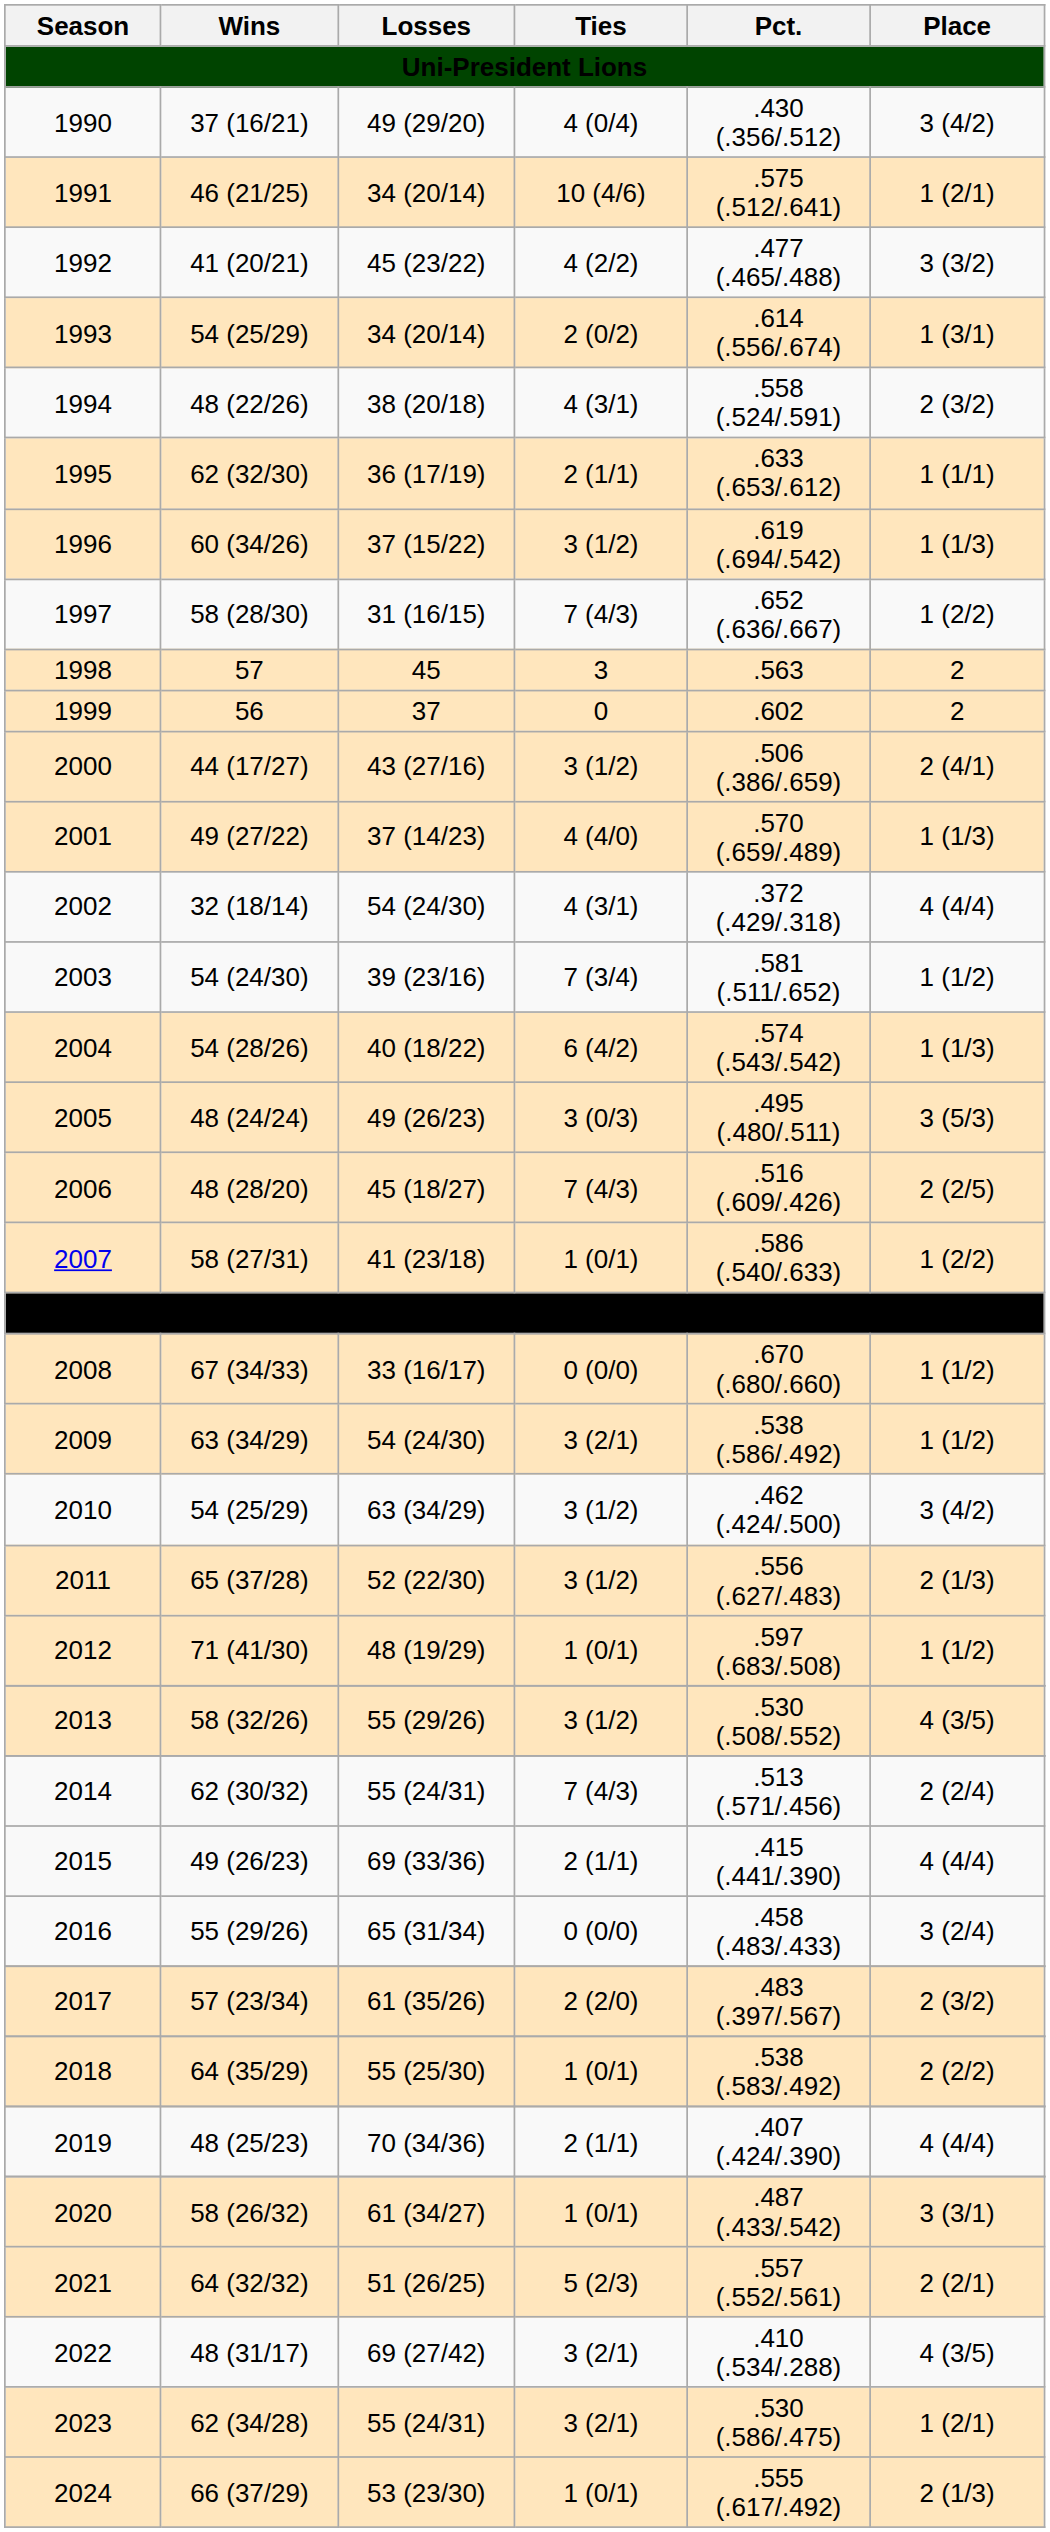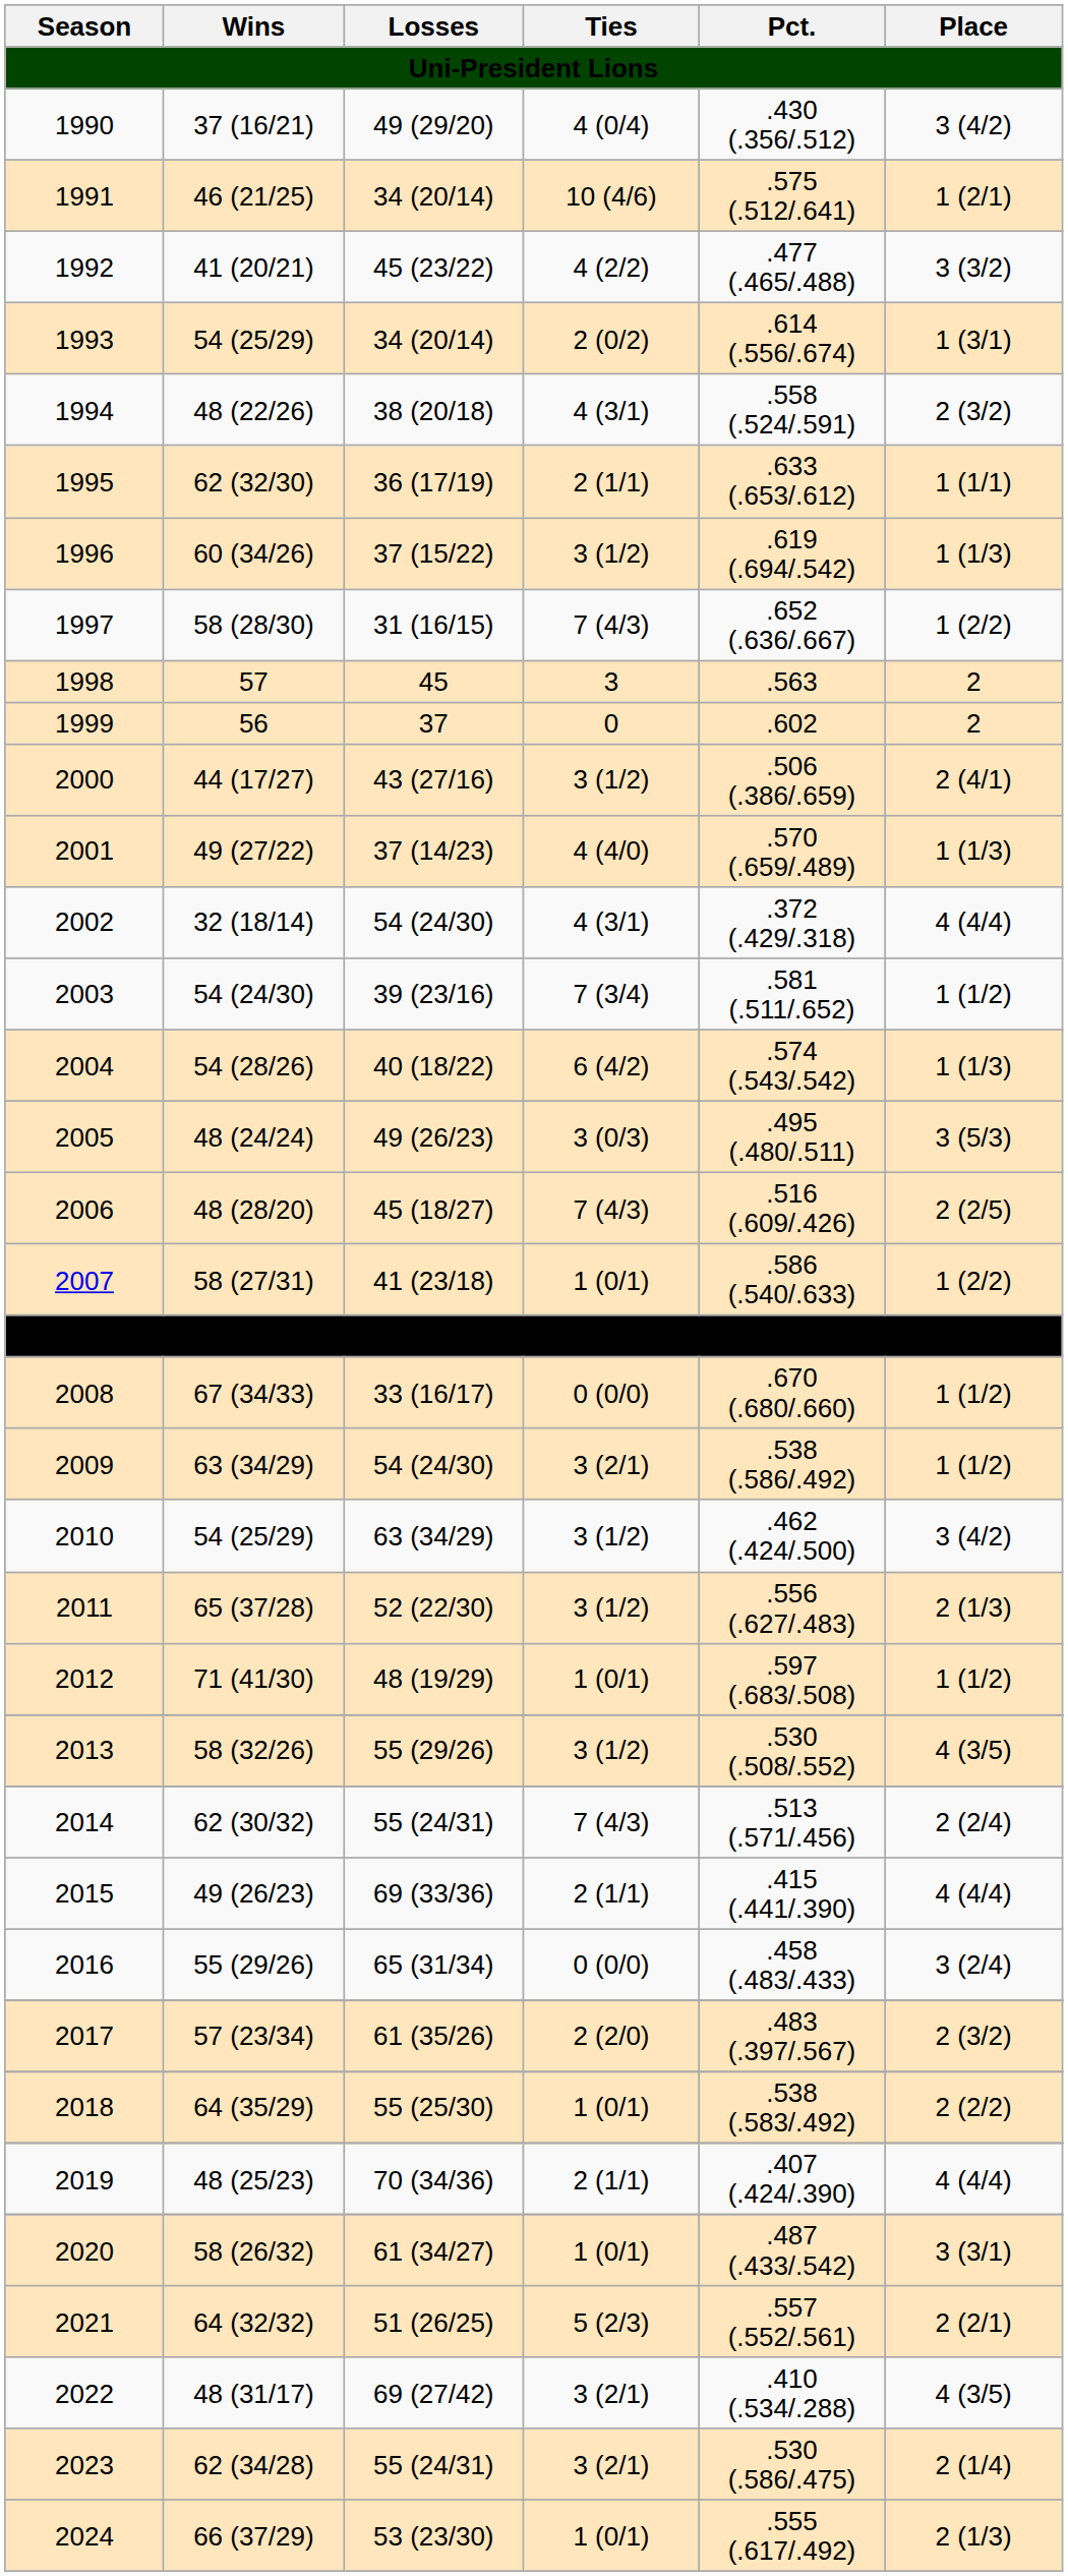2023 | Place: 1 (2/1) -> 2 (1/4)
